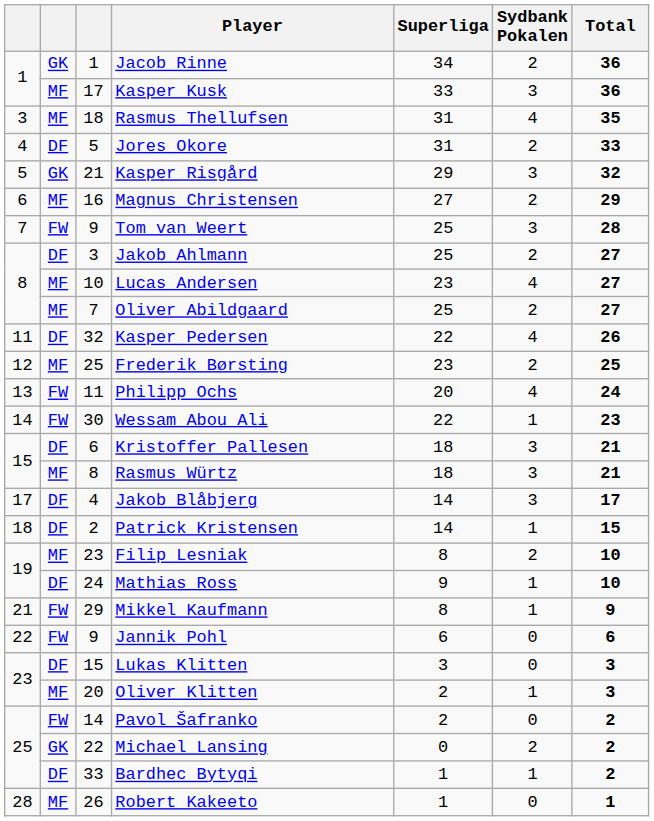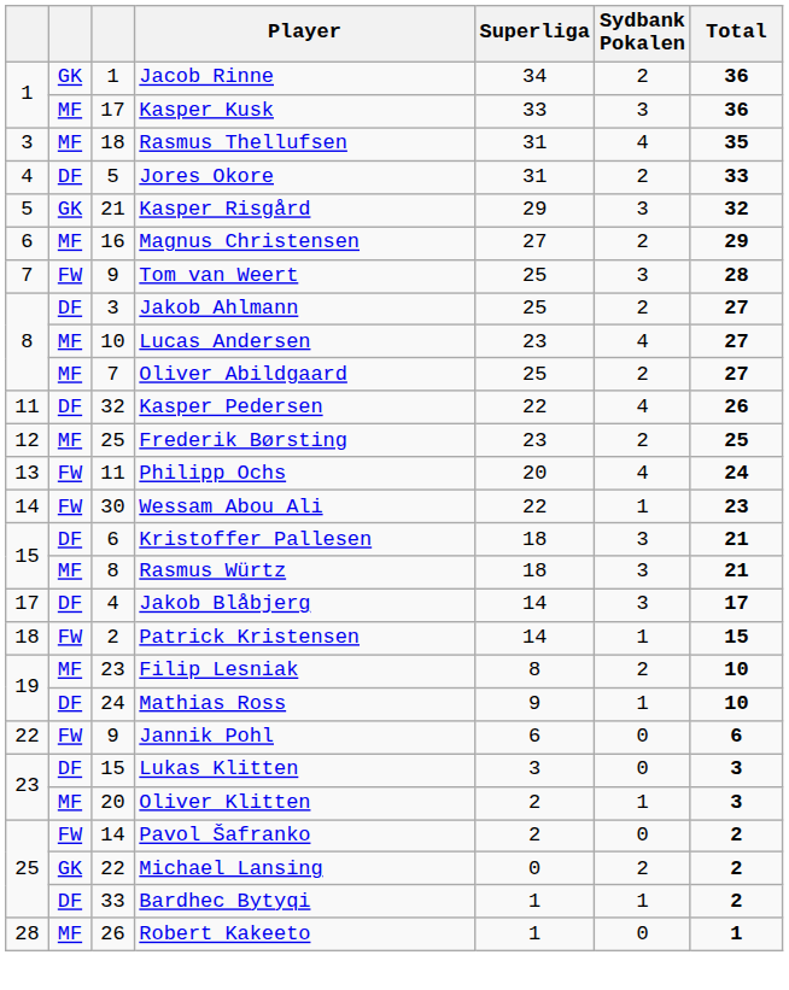Patrick Kristensen | column 2: DF -> FW
- row: 21 | FW | 29 | Mikkel Kaufmann | 8 | 1 | 9
